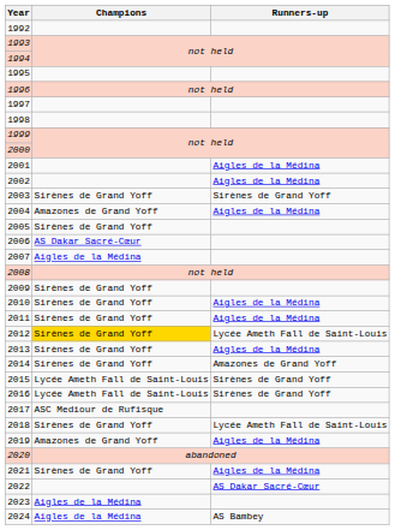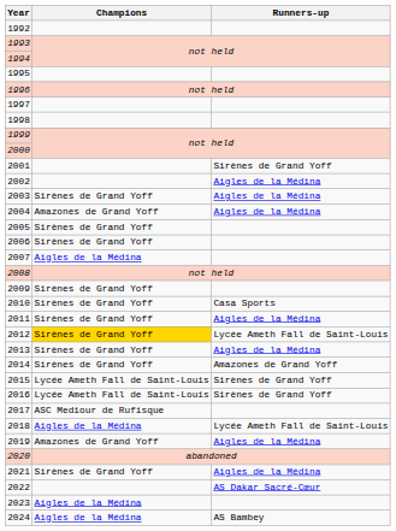2001 | Runners-up: Aigles de la Médina -> Sirènes de Grand Yoff
2003 | Runners-up: Sirènes de Grand Yoff -> Aigles de la Médina
2006 | Champions: AS Dakar Sacré-Cœur -> Sirènes de Grand Yoff
2010 | Runners-up: Aigles de la Médina -> Casa Sports
2018 | Champions: Sirènes de Grand Yoff -> Aigles de la Médina
